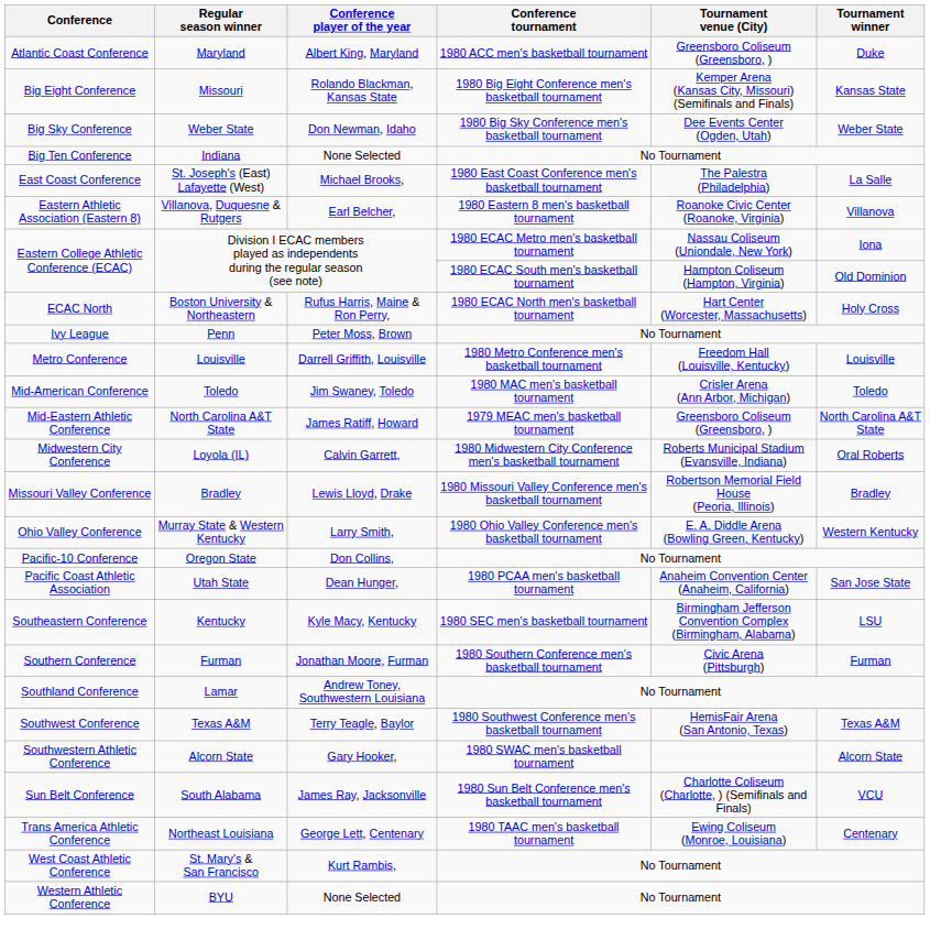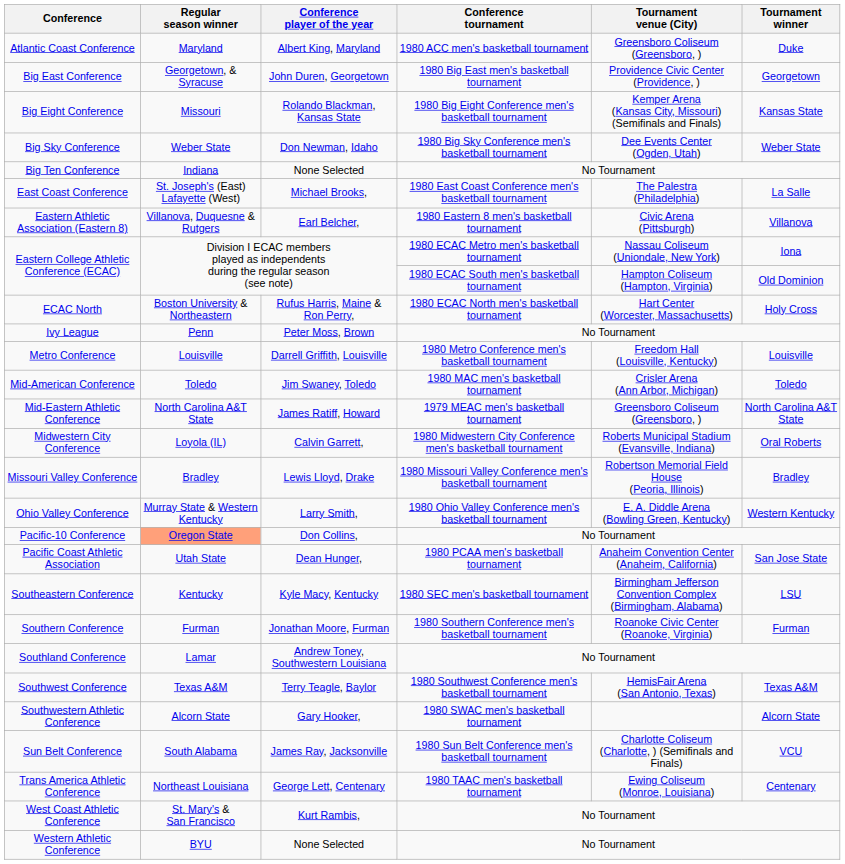+ row: Big East Conference | Georgetown, & Syracuse | John Duren, Georgetown | 1980 Big East men's basketball tournament | Providence Civic Center (Providence, ) | Georgetown
Eastern Athletic Association (Eastern 8) | Tournament venue (City): Roanoke Civic Center (Roanoke, Virginia) -> Civic Arena (Pittsburgh)
Pacific-10 Conference | Regular season winner: no background -> lightsalmon background
Southern Conference | Tournament venue (City): Civic Arena (Pittsburgh) -> Roanoke Civic Center (Roanoke, Virginia)
